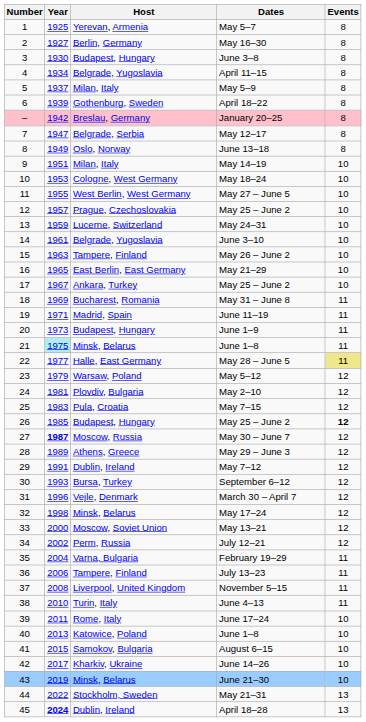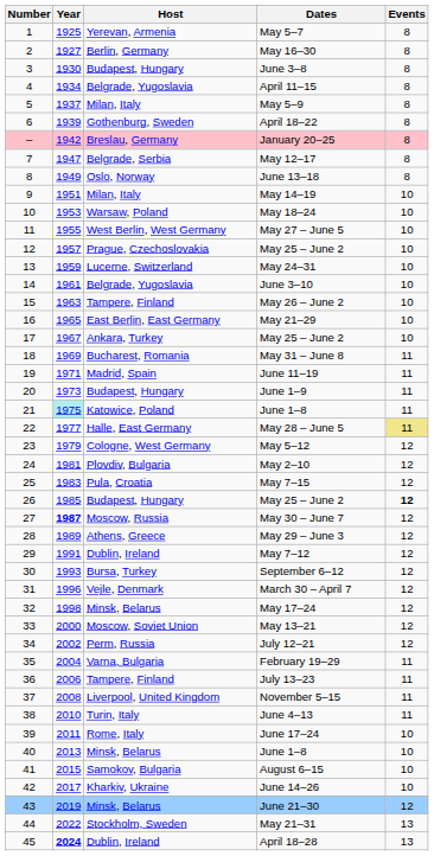May 18–24 | Host: Cologne, West Germany -> Warsaw, Poland
21 / June 1–8 | Host: Minsk, Belarus -> Katowice, Poland
May 5–12 | Host: Warsaw, Poland -> Cologne, West Germany
40 / June 1–8 | Host: Katowice, Poland -> Minsk, Belarus
June 21–30 | Events: 10 -> 12
